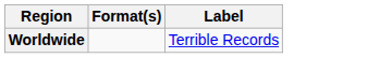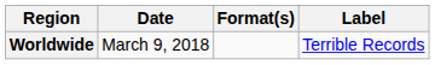+ column: Date | March 9, 2018
